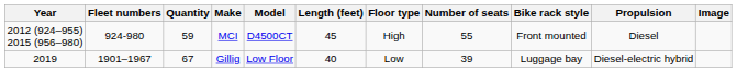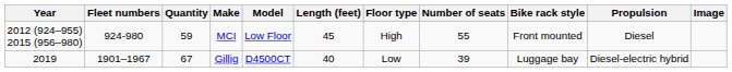MCI | Model: D4500CT -> Low Floor
Gillig | Model: Low Floor -> D4500CT
